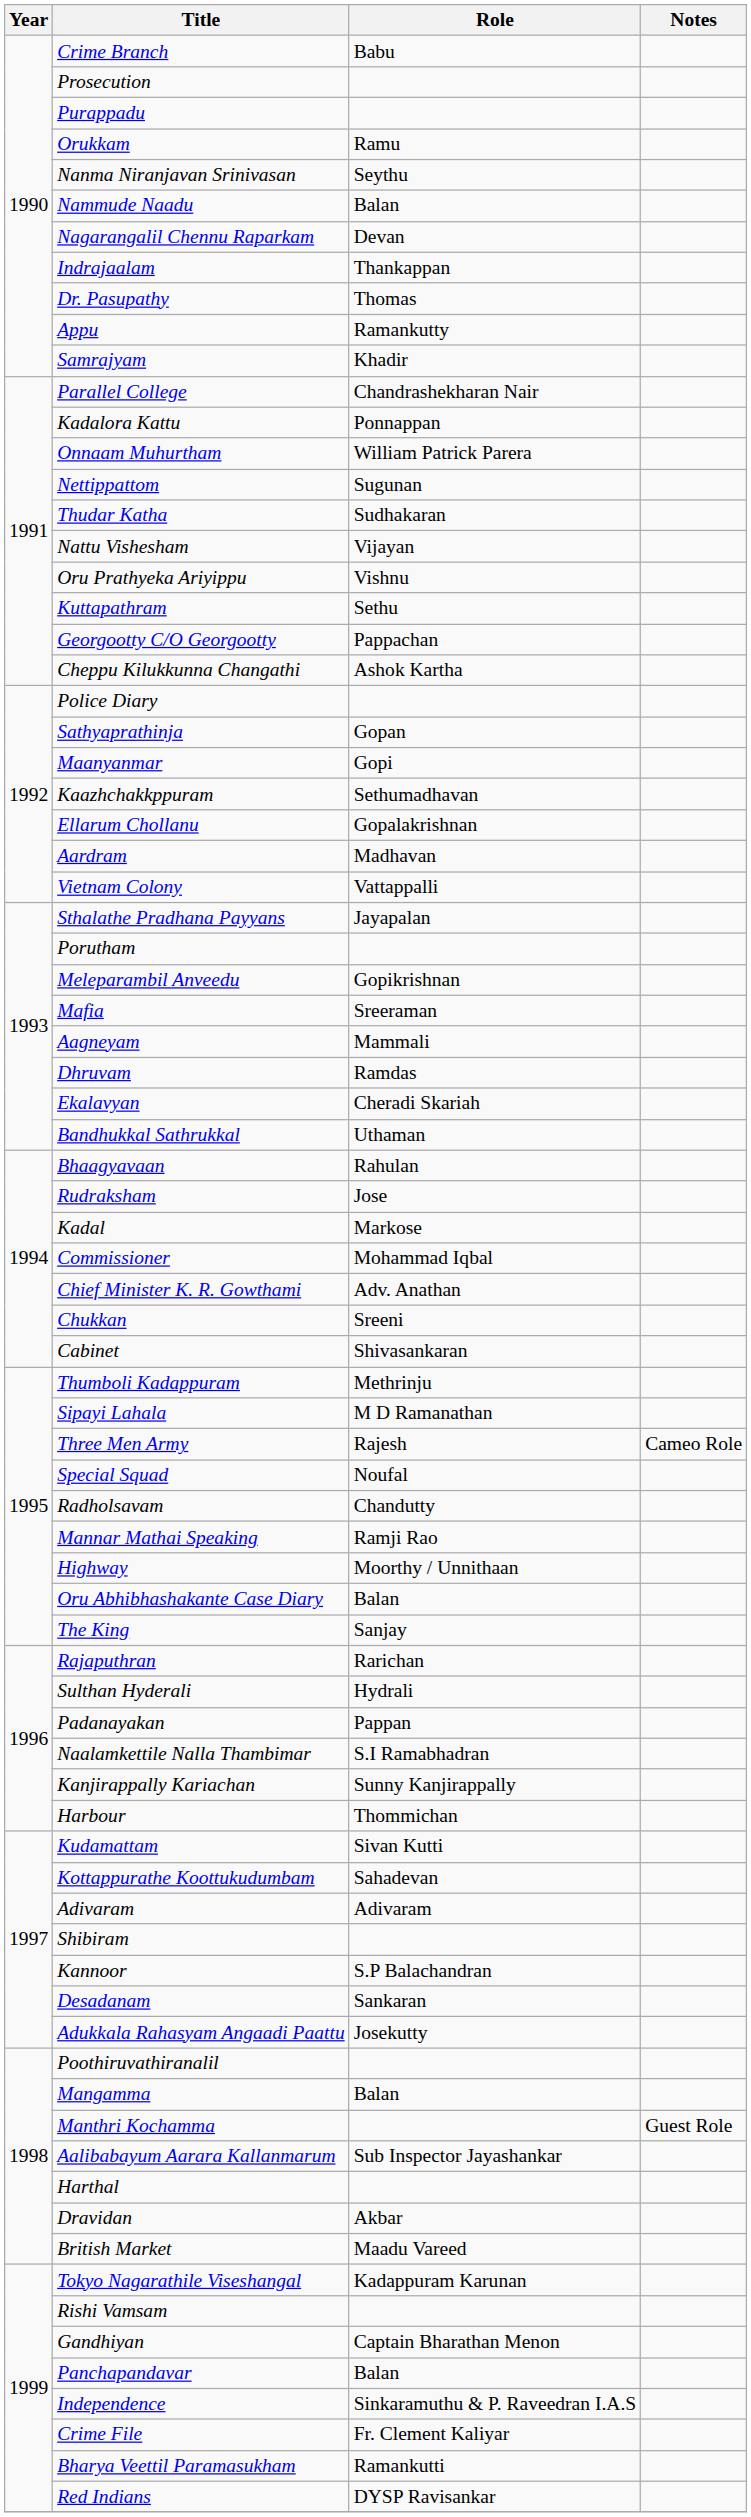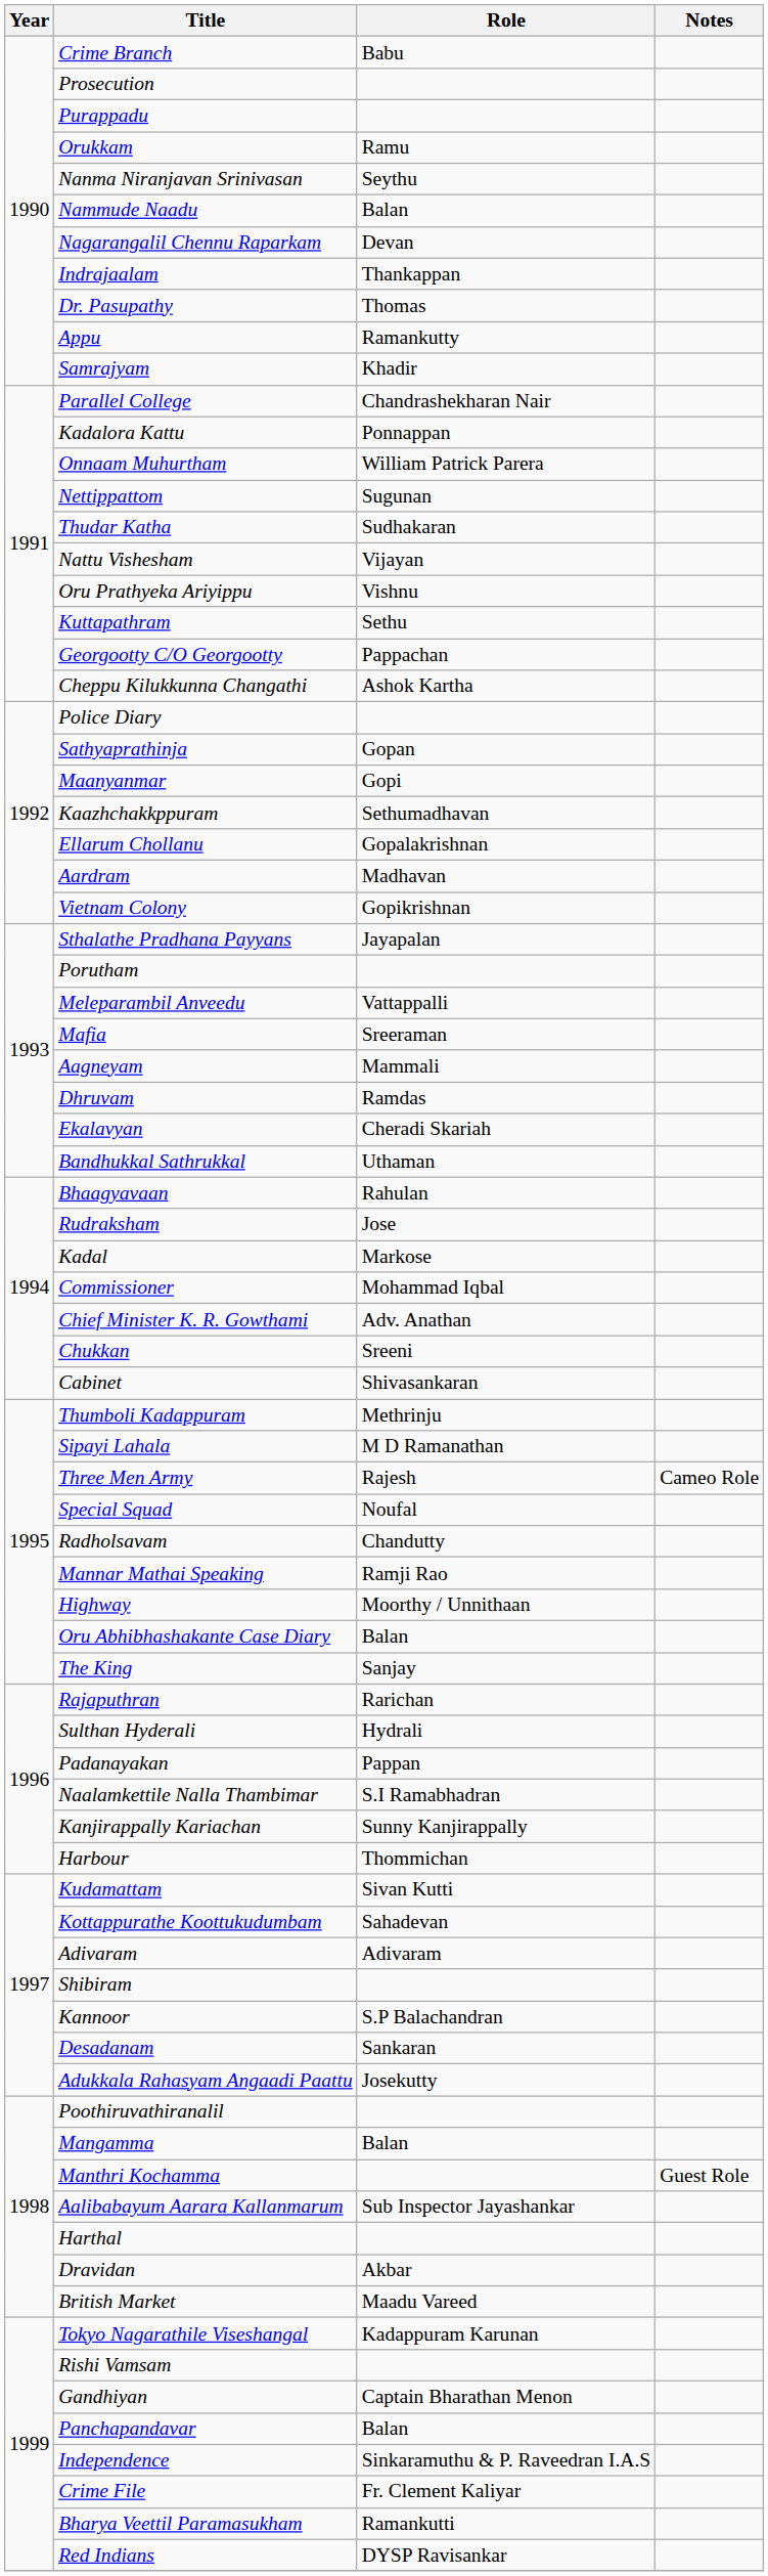Vietnam Colony | Role: Vattappalli -> Gopikrishnan
Meleparambil Anveedu | Role: Gopikrishnan -> Vattappalli
